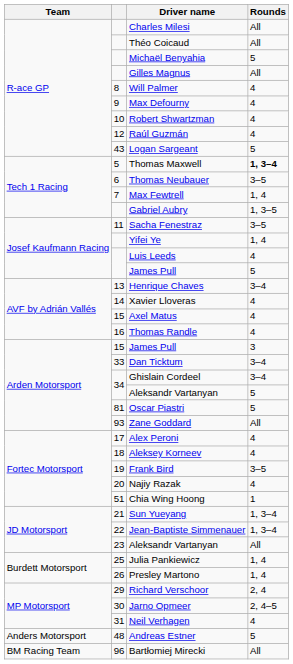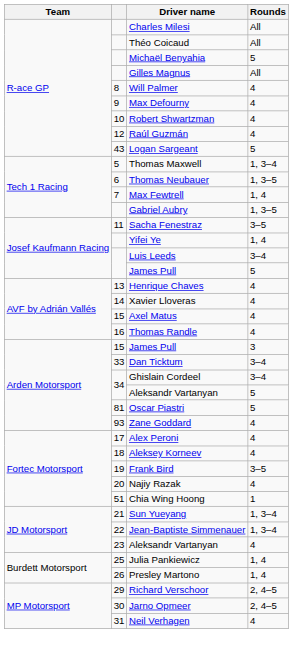Thomas Maxwell | Rounds: bold -> normal
Thomas Neubauer | Rounds: 3–5 -> 1, 3–5
Luis Leeds | Rounds: 4 -> 3–4
Henrique Chaves | Rounds: 3–4 -> 4
Zane Goddard | Rounds: All -> 4
23 / Aleksandr Vartanyan | Rounds: All -> 4
Richard Verschoor | Rounds: 2, 4 -> 2, 4–5
- row: Anders Motorsport | 48 | Andreas Estner | 5
- row: BM Racing Team | 96 | Bartłomiej Mirecki | All
